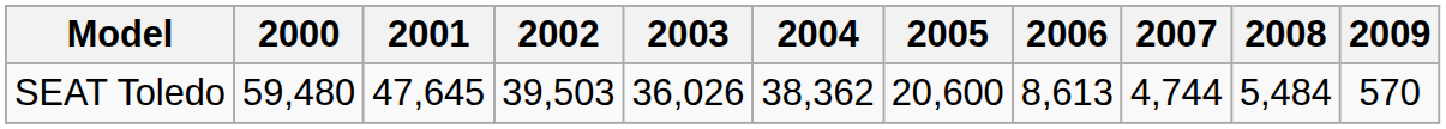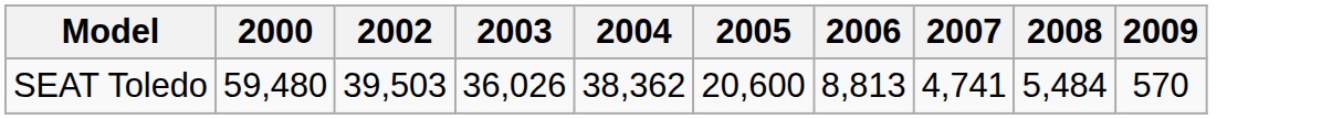- column: 2001 | 47,645
SEAT Toledo | 2006: 8,613 -> 8,813
SEAT Toledo | 2007: 4,744 -> 4,741
